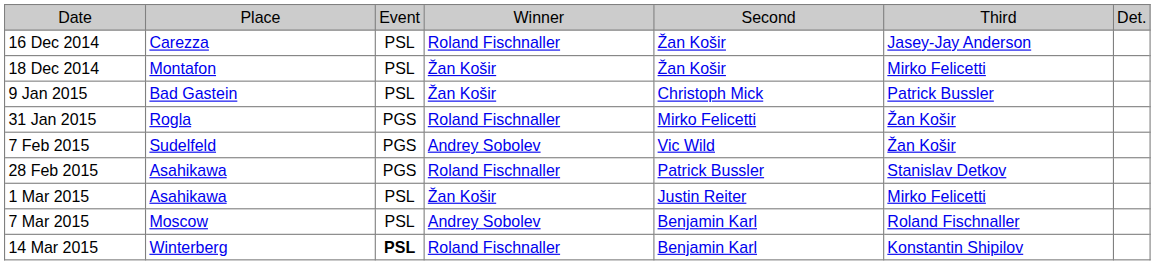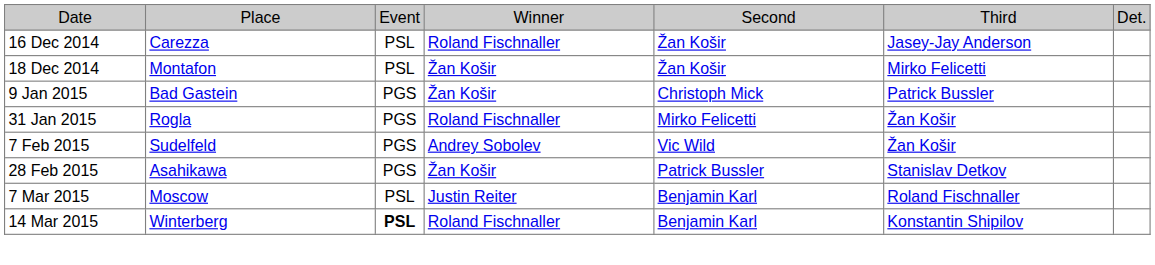9 Jan 2015 | column 3: PSL -> PGS
28 Feb 2015 | column 4: Roland Fischnaller -> Žan Košir
- row: 1 Mar 2015 | Asahikawa | PSL | Žan Košir | Justin Reiter | Mirko Felicetti
7 Mar 2015 | column 4: Andrey Sobolev -> Justin Reiter
